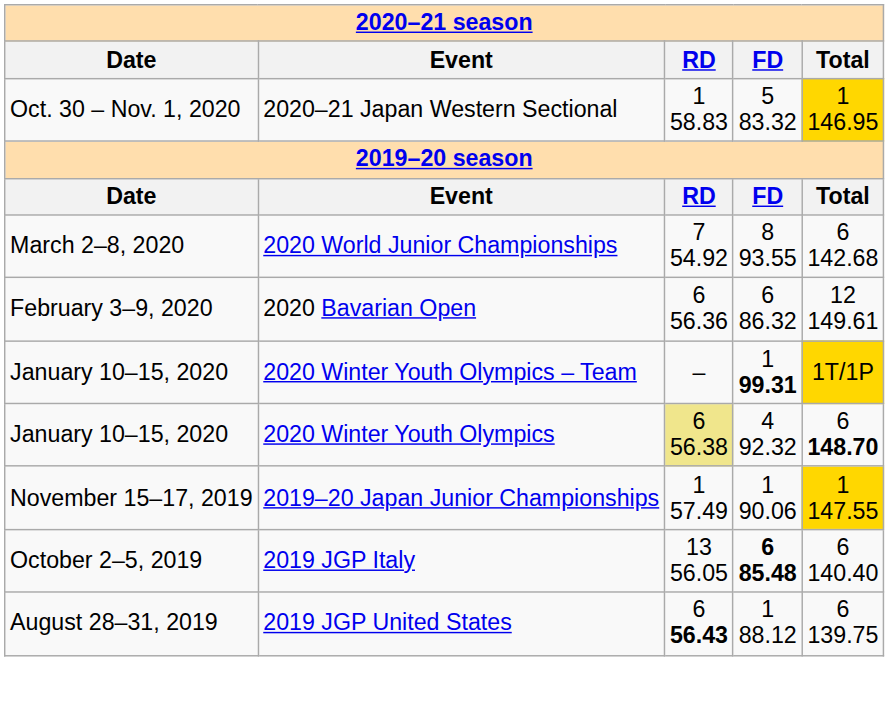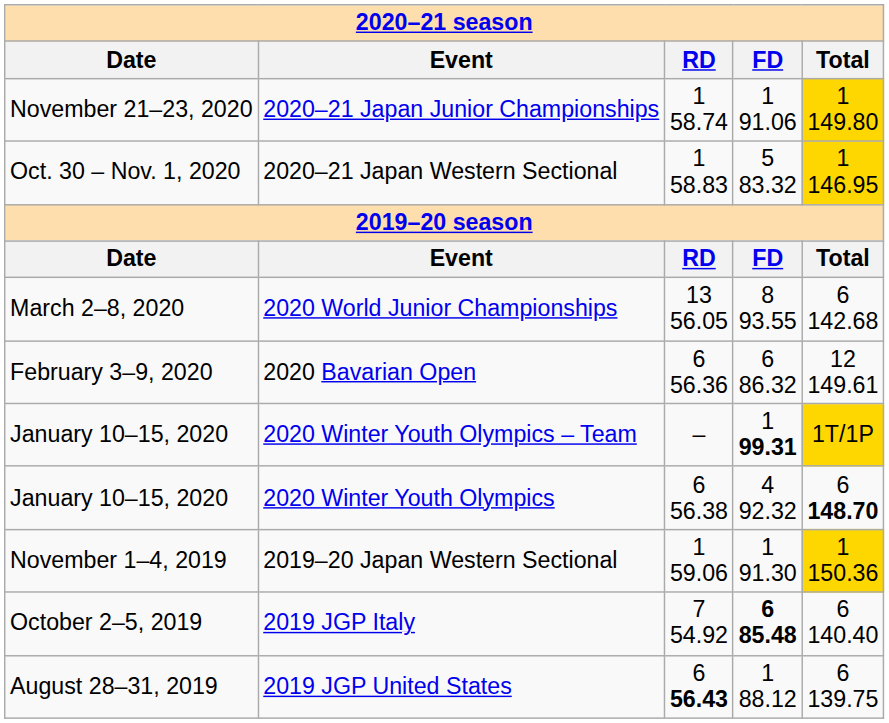+ row: November 21–23, 2020 | 2020–21 Japan Junior Championships | 1 58.74 | 1 91.06 | 1 149.80
2020 World Junior Championships | RD: 7 54.92 -> 13 56.05
2020 Winter Youth Olympics | RD: khaki background -> no background
- row: November 15–17, 2019 | 2019–20 Japan Junior Championships | 1 57.49 | 1 90.06 | 1 147.55
+ row: November 1–4, 2019 | 2019–20 Japan Western Sectional | 1 59.06 | 1 91.30 | 1 150.36
2019 JGP Italy | RD: 13 56.05 -> 7 54.92
